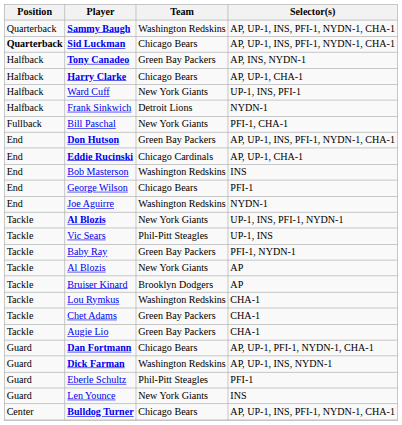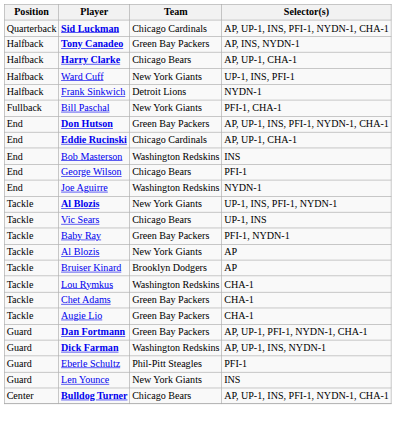- row: Quarterback | Sammy Baugh | Washington Redskins | AP, UP-1, INS, PFI-1, NYDN-1, CHA-1
Sid Luckman | Position: bold -> normal
Sid Luckman | Team: Chicago Bears -> Chicago Cardinals
Vic Sears | Team: Phil-Pitt Steagles -> Chicago Bears
Dan Fortmann | Team: Chicago Bears -> Green Bay Packers
